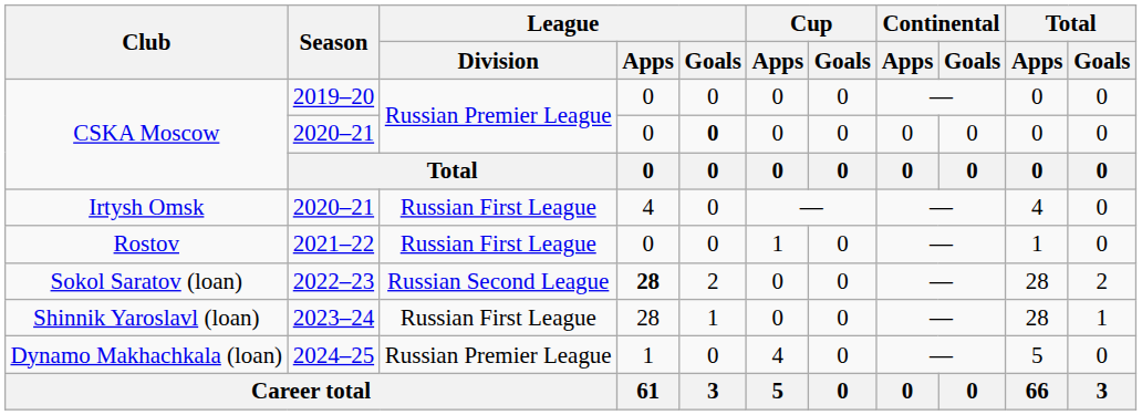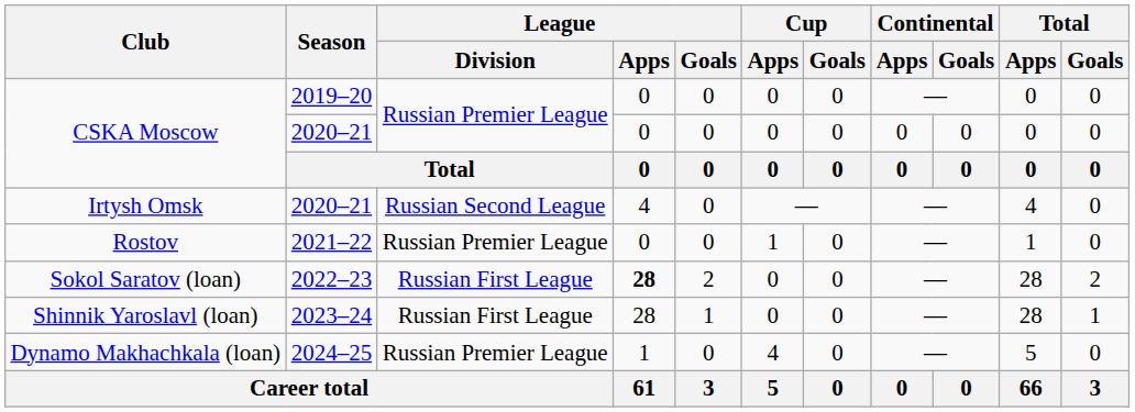CSKA Moscow / 2020–21 | League / Goals: bold -> normal
Irtysh Omsk | League / Division: Russian First League -> Russian Second League
Rostov | League / Division: Russian First League -> Russian Premier League
Sokol Saratov (loan) | League / Division: Russian Second League -> Russian First League
